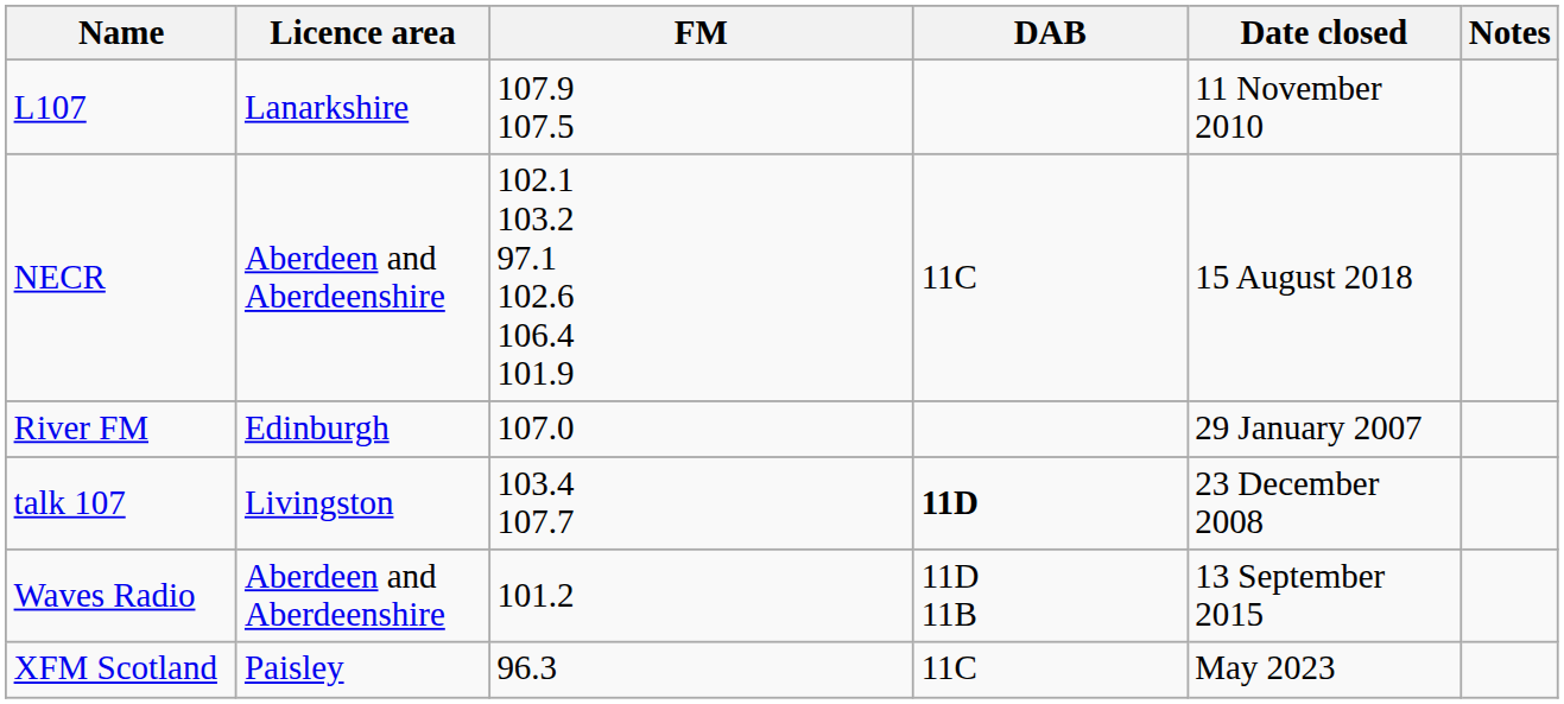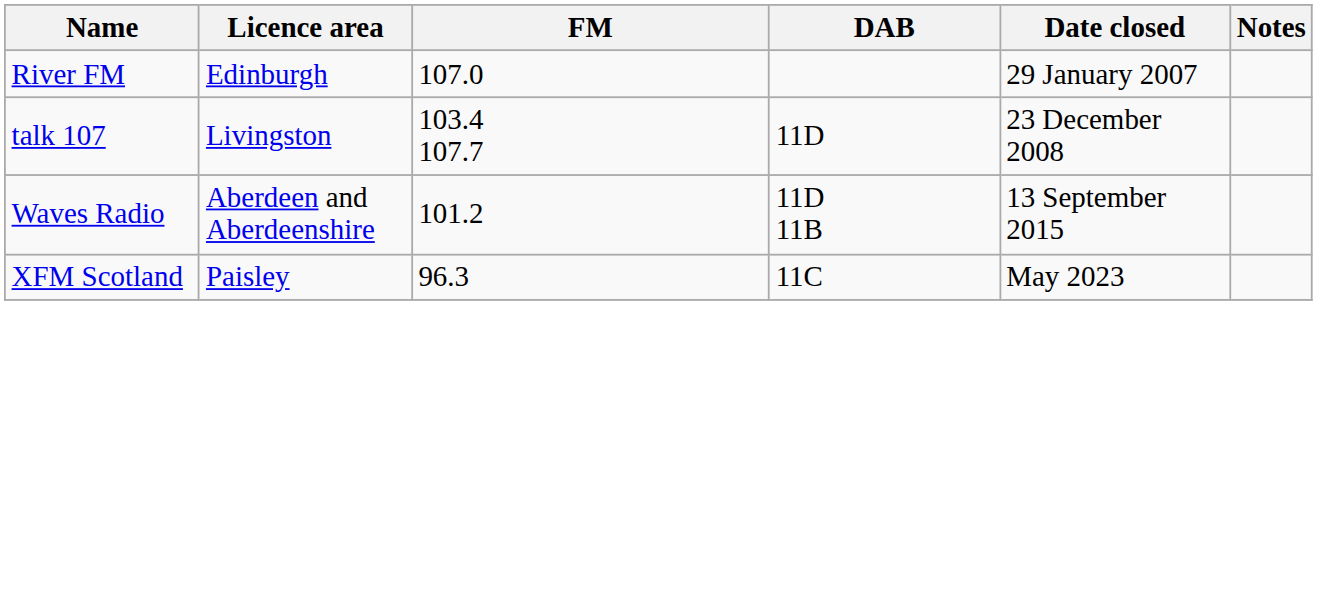- row: L107 | Lanarkshire | 107.9 107.5 | 11 November 2010
- row: NECR | Aberdeen and Aberdeenshire | 102.1 103.2 97.1 102.6 106.4 101.9 | 11C | 15 August 2018
talk 107 | DAB: bold -> normal
